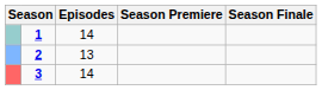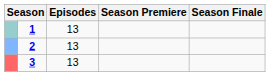1 | Episodes: 14 -> 13
3 | Episodes: 14 -> 13
